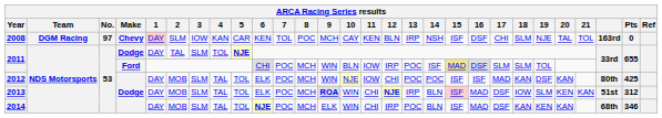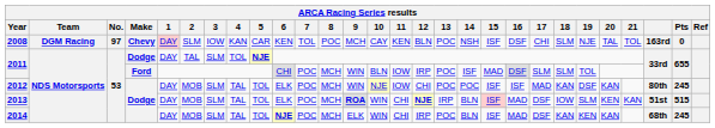2008 | 13: IRP -> POC
2011 / Ford | 15: khaki background -> no background
2012 | Pts: 425 -> 245
2013 | Pts: 312 -> 515
2014 | Pts: 346 -> 245
